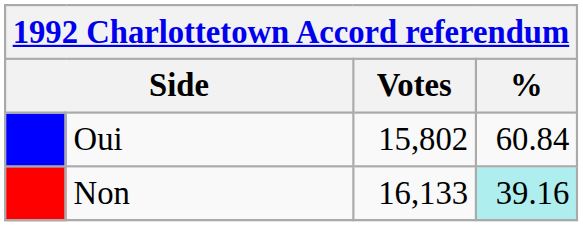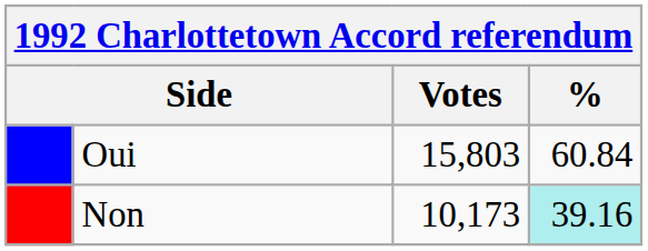Oui | Votes: 15,802 -> 15,803
Non | Votes: 16,133 -> 10,173
